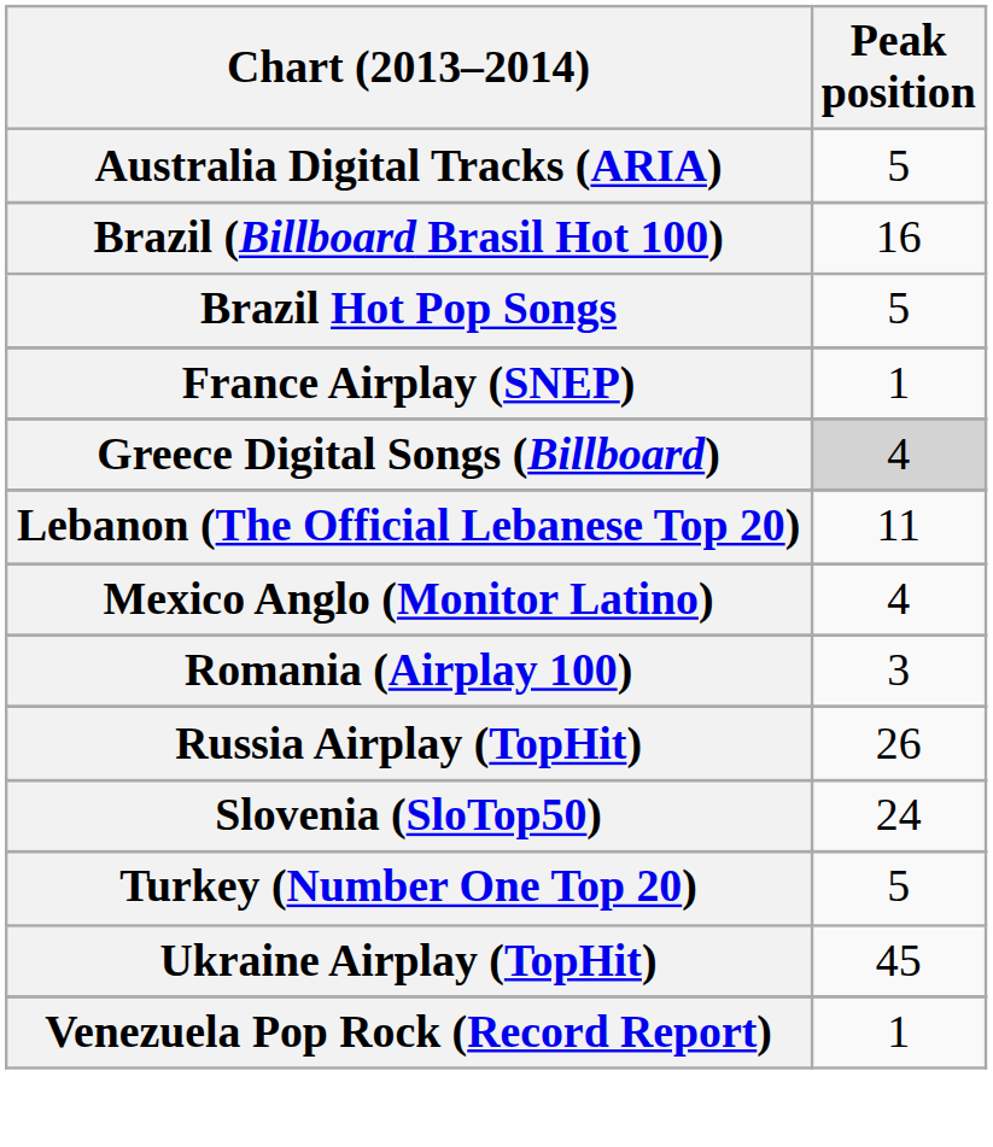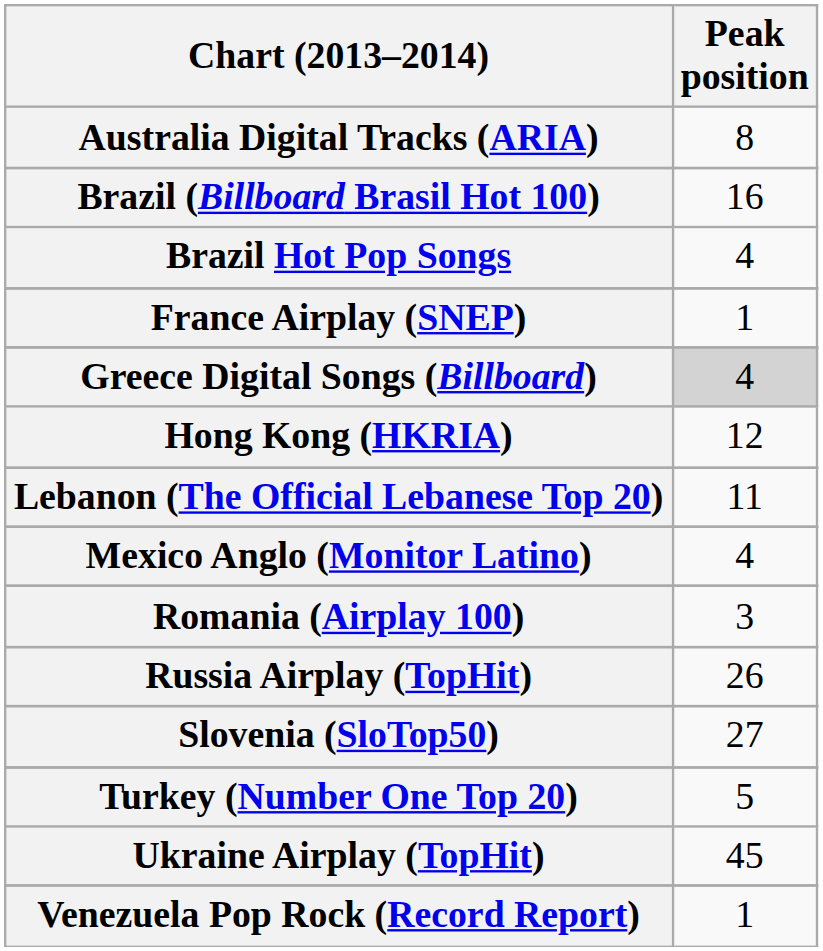Australia Digital Tracks (ARIA) | Peak position: 5 -> 8
Brazil Hot Pop Songs | Peak position: 5 -> 4
+ row: Hong Kong (HKRIA) | 12
Slovenia (SloTop50) | Peak position: 24 -> 27
